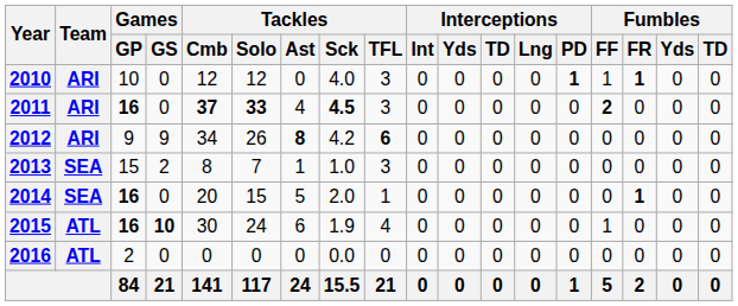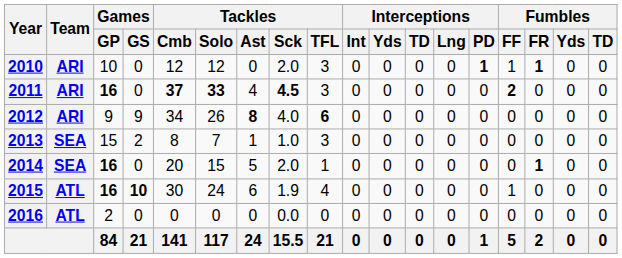2010 | Tackles / Sck: 4.0 -> 2.0
2012 | Tackles / Sck: 4.2 -> 4.0
